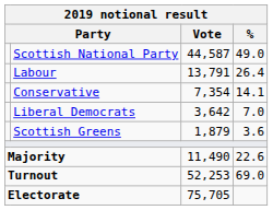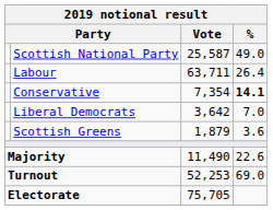Scottish National Party | Vote: 44,587 -> 25,587
Labour | Vote: 13,791 -> 63,711
Conservative | %: normal -> bold
